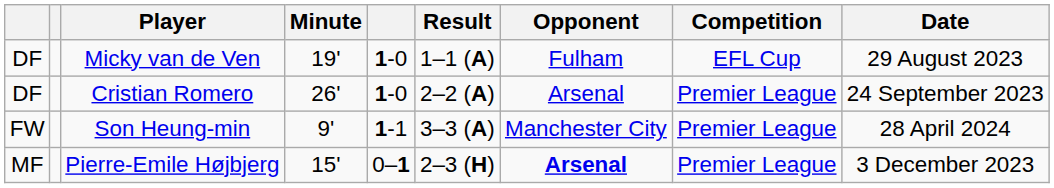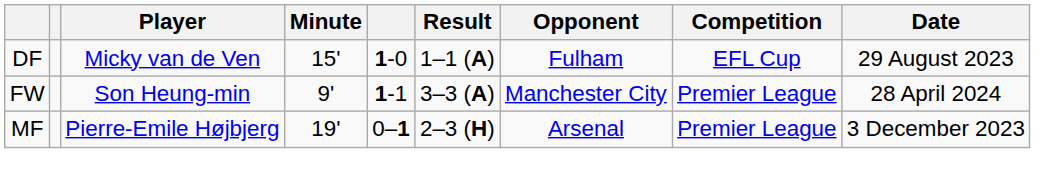Micky van de Ven | Minute: 19' -> 15'
- row: DF | Cristian Romero | 26' | 1-0 | 2–2 (A) | Arsenal | Premier League | 24 September 2023
Pierre-Emile Højbjerg | Minute: 15' -> 19'
Pierre-Emile Højbjerg | Opponent: bold -> normal
